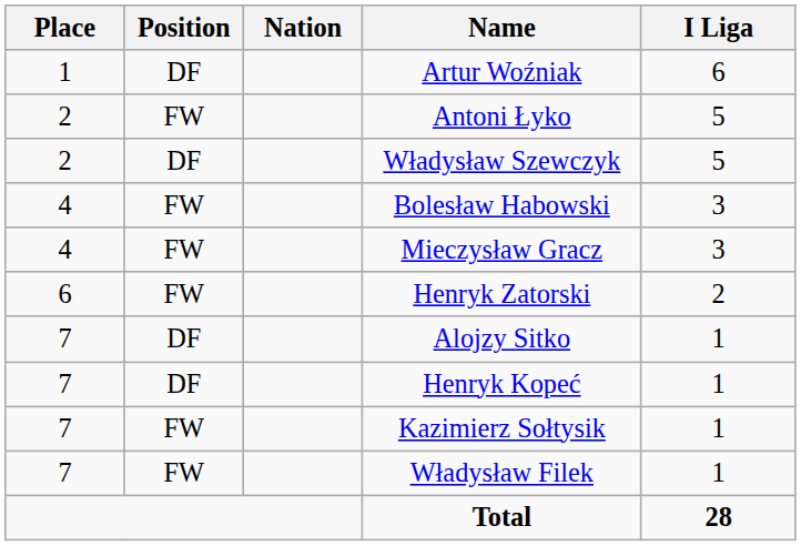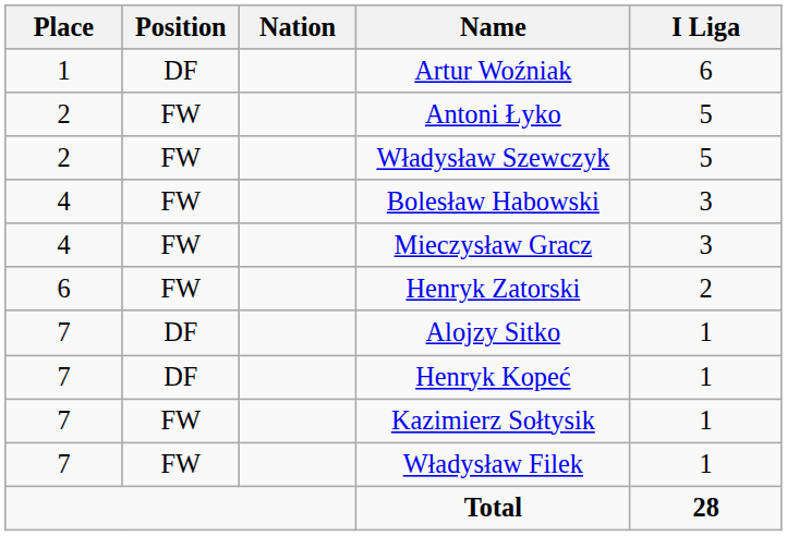Władysław Szewczyk | Position: DF -> FW
